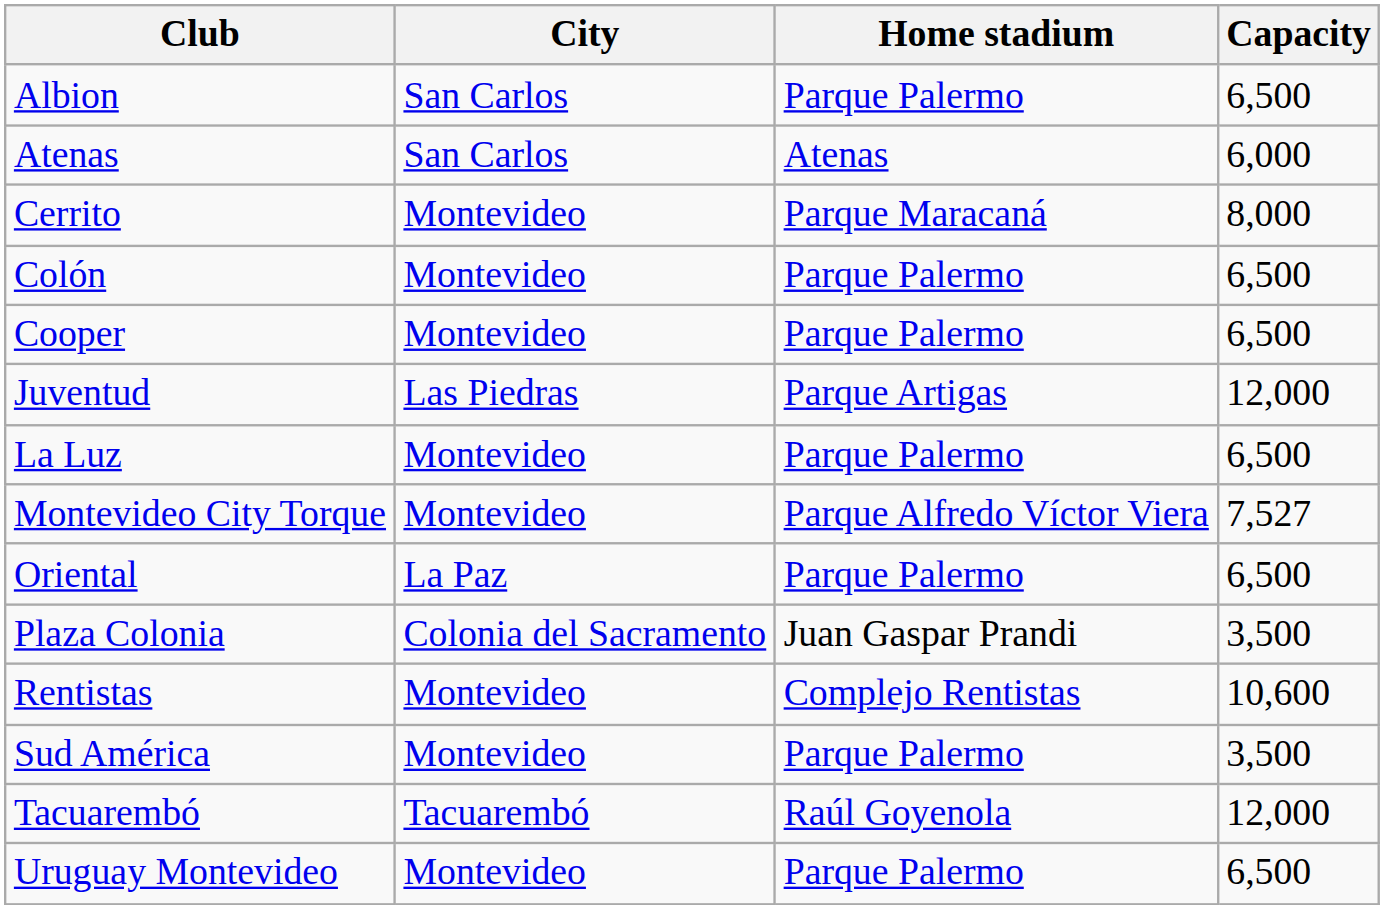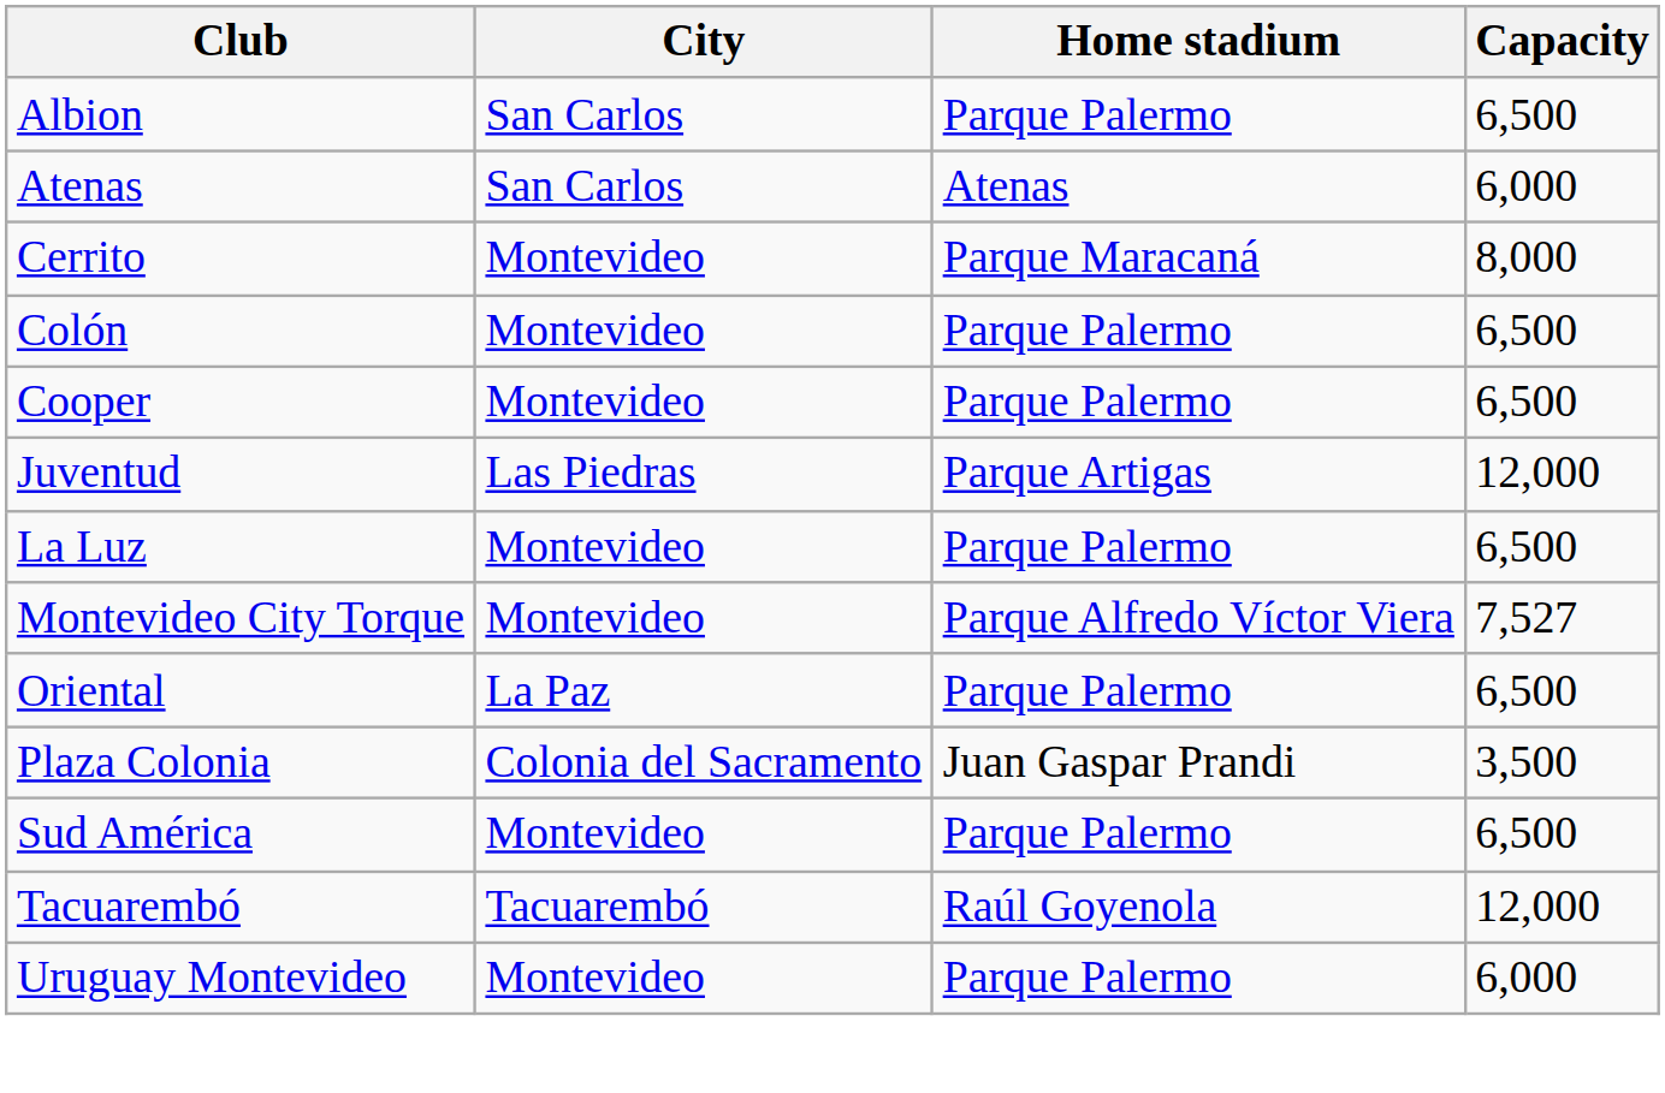- row: Rentistas | Montevideo | Complejo Rentistas | 10,600
Sud América | Capacity: 3,500 -> 6,500
Uruguay Montevideo | Capacity: 6,500 -> 6,000
